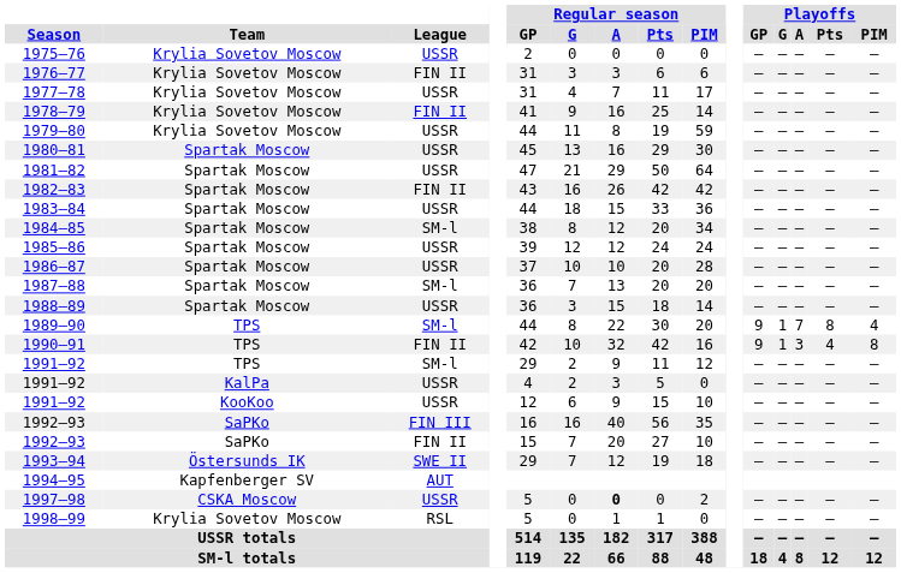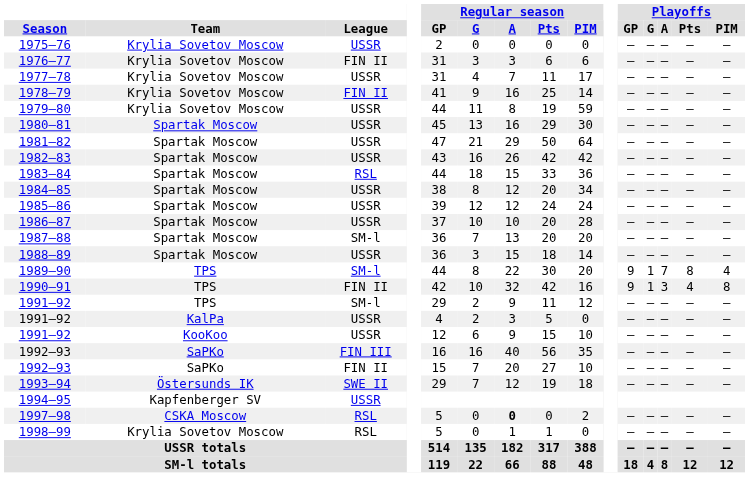1982–83 | League: FIN II -> USSR
1983–84 | League: USSR -> RSL
1984–85 | League: SM-l -> USSR
1994–95 | League: AUT -> USSR
1997–98 | League: USSR -> RSL
